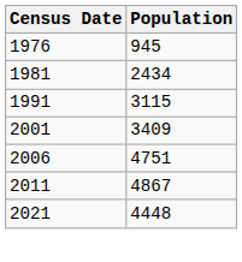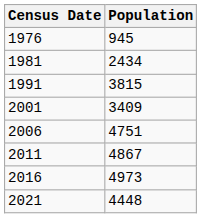1991 | Population: 3115 -> 3815
+ row: 2016 | 4973
